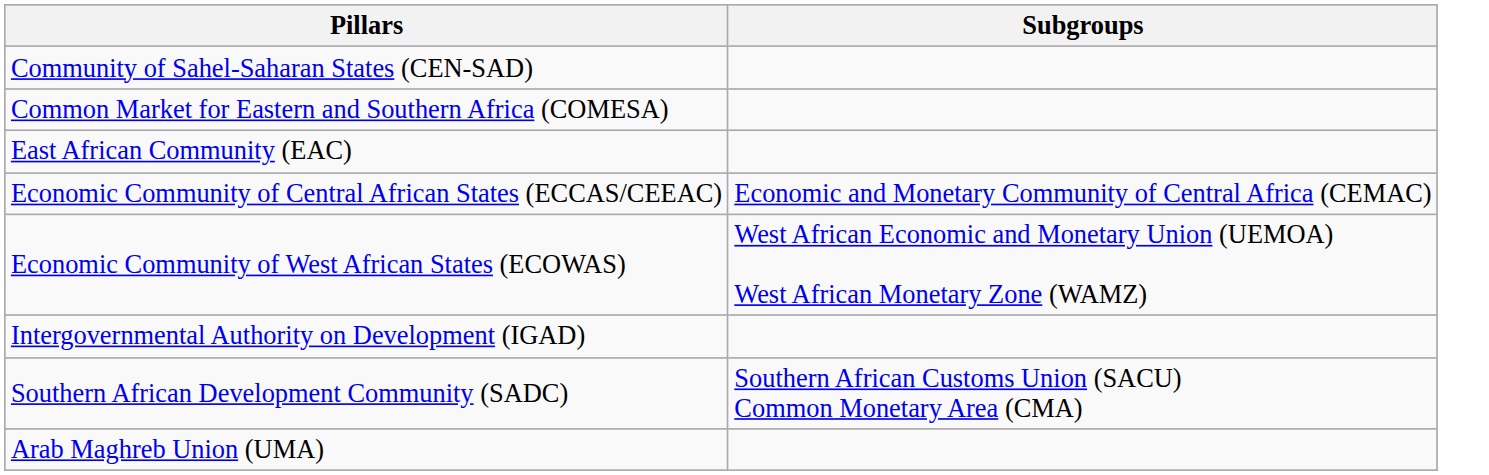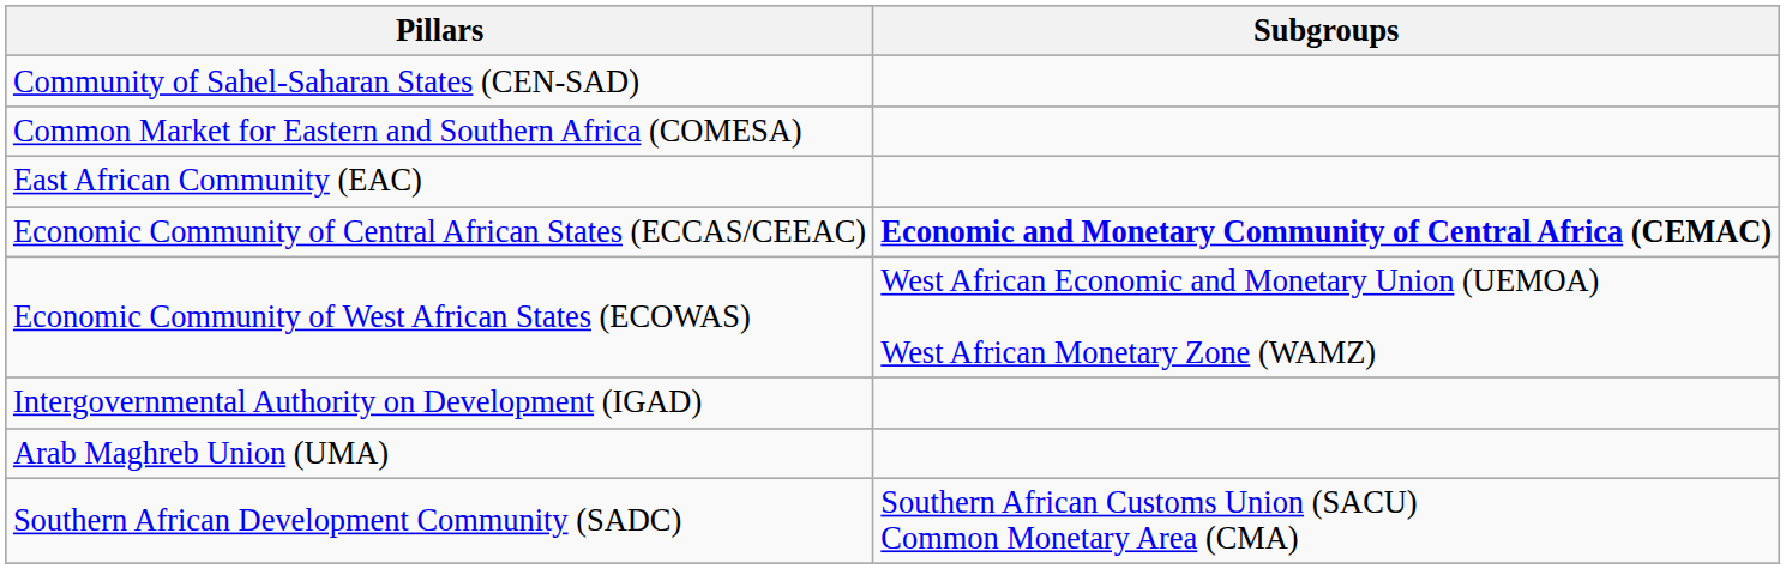Economic Community of Central African States (ECCAS/CEEAC) | Subgroups: normal -> bold
rows swapped: Southern African Development Community (SADC) <-> Arab Maghreb Union (UMA)
